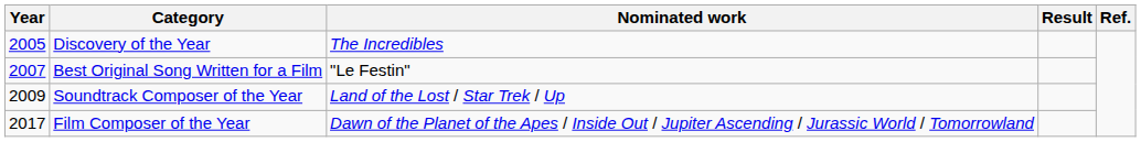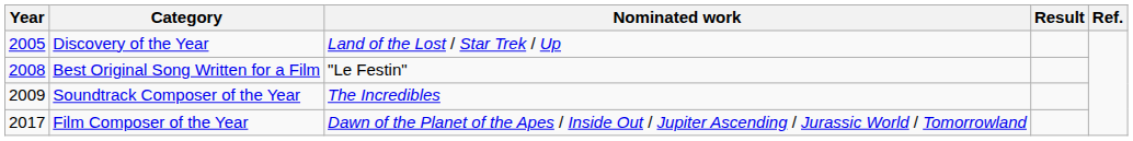Discovery of the Year | Nominated work: The Incredibles -> Land of the Lost / Star Trek / Up
Best Original Song Written for a Film | Year: 2007 -> 2008
Soundtrack Composer of the Year | Nominated work: Land of the Lost / Star Trek / Up -> The Incredibles
